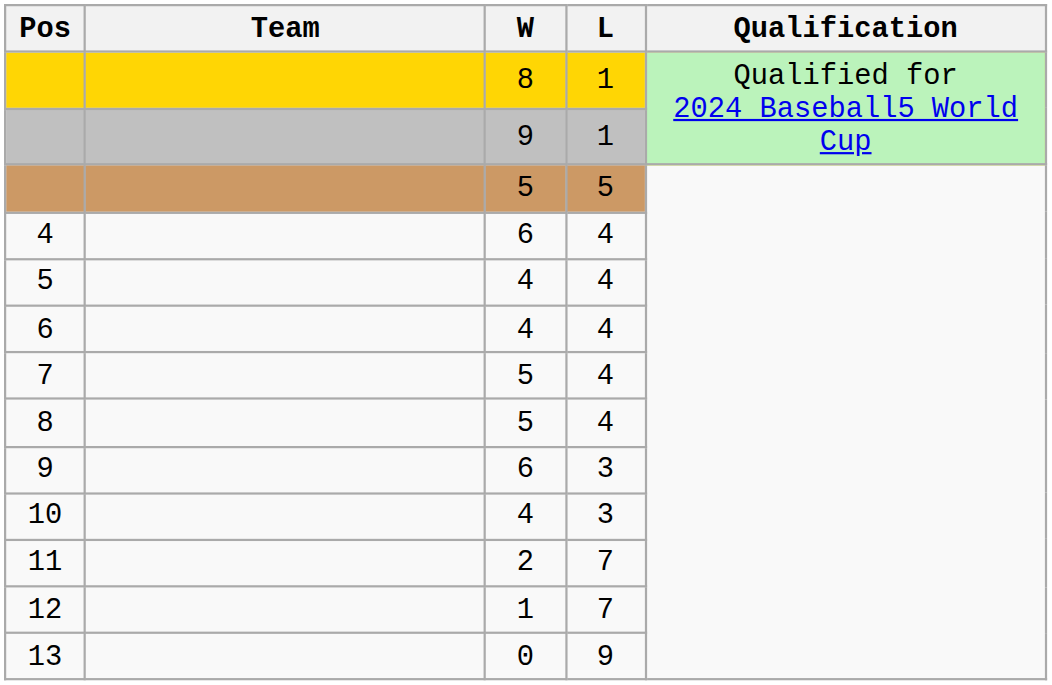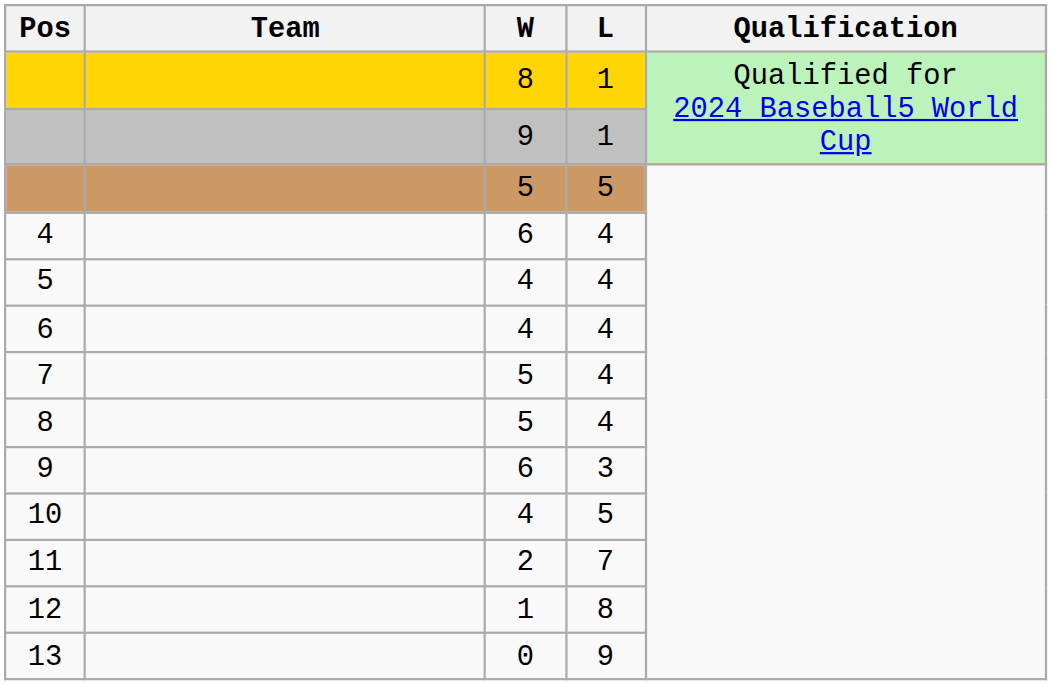10 | L: 3 -> 5
12 | L: 7 -> 8
